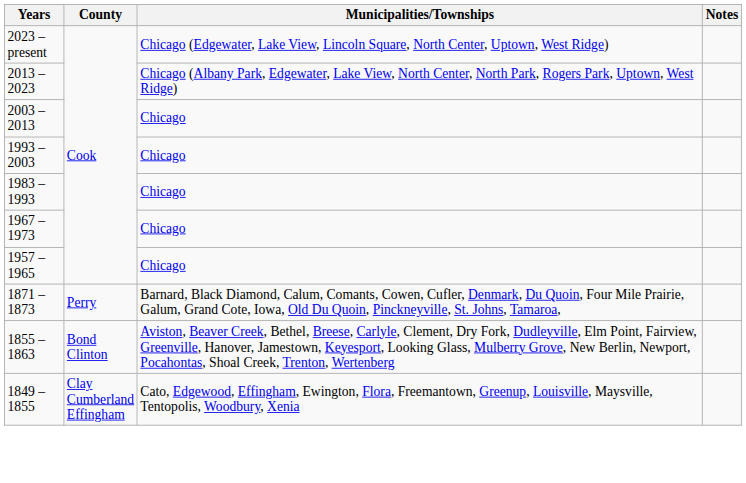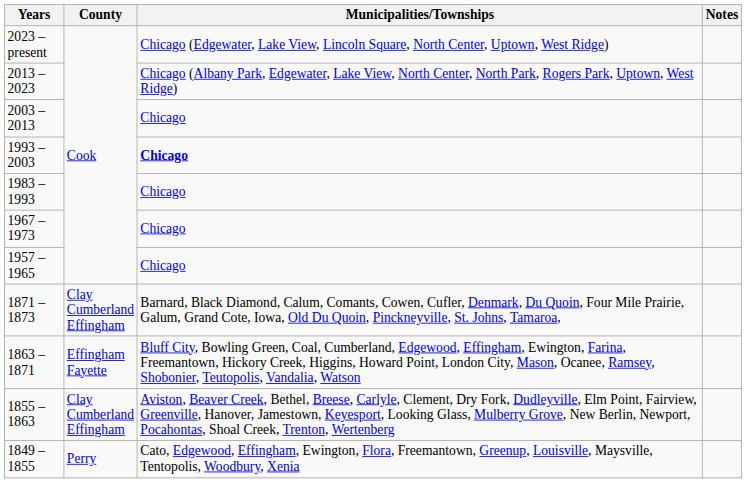1993 – 2003 | Municipalities/Townships: normal -> bold
1871 – 1873 | County: Perry -> Clay Cumberland Effingham
+ row: 1863 – 1871 | Effingham Fayette | Bluff City, Bowling Green, Coal, Cumberland, Edgewood, Effingham, Ewington, Farina, Freemantown, Hickory Creek, Higgins, Howard Point, London City, Mason, Ocanee, Ramsey, Shobonier, Teutopolis, Vandalia, Watson
1855 – 1863 | County: Bond Clinton -> Clay Cumberland Effingham
1849 – 1855 | County: Clay Cumberland Effingham -> Perry
